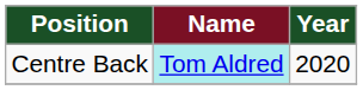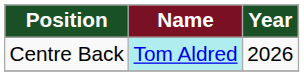Centre Back | Year: 2020 -> 2026
